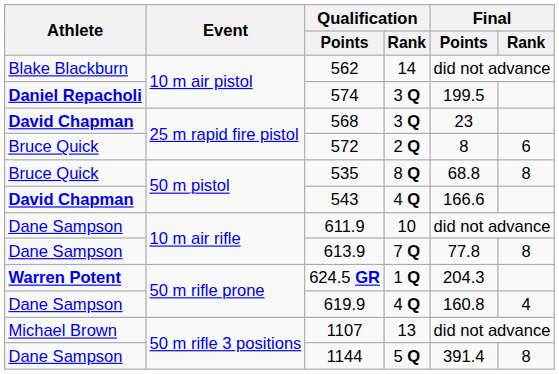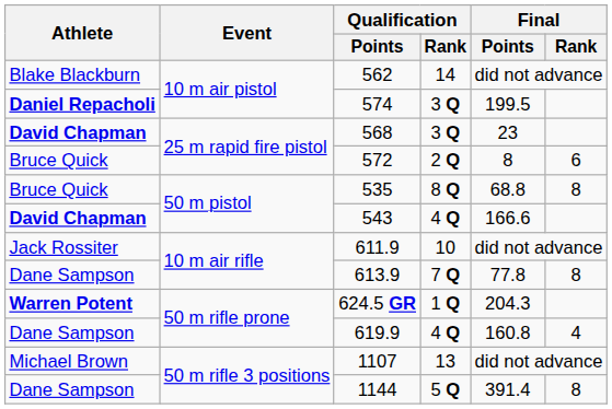611.9 | Athlete: Dane Sampson -> Jack Rossiter
